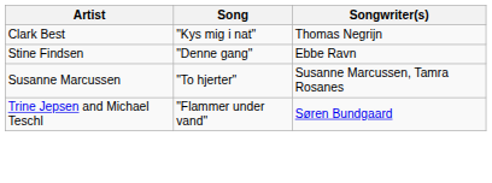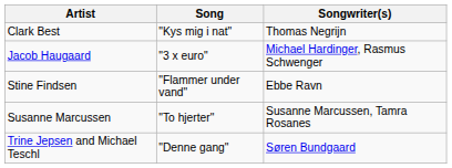+ row: Jacob Haugaard | "3 x euro" | Michael Hardinger, Rasmus Schwenger
Stine Findsen | Song: "Denne gang" -> "Flammer under vand"
Trine Jepsen and Michael Teschl | Song: "Flammer under vand" -> "Denne gang"
